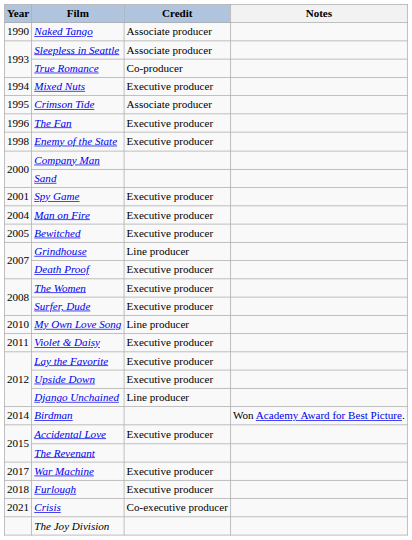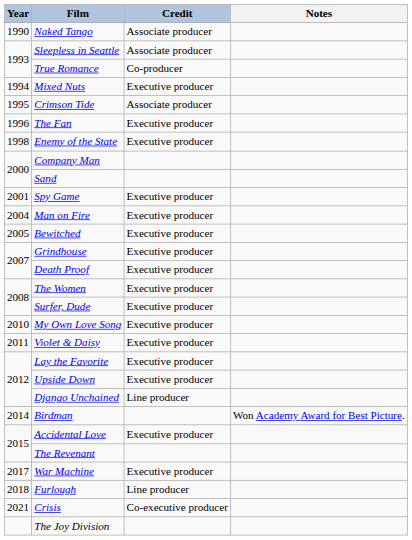Grindhouse | Credit: Line producer -> Executive producer
My Own Love Song | Credit: Line producer -> Executive producer
Furlough | Credit: Executive producer -> Line producer
